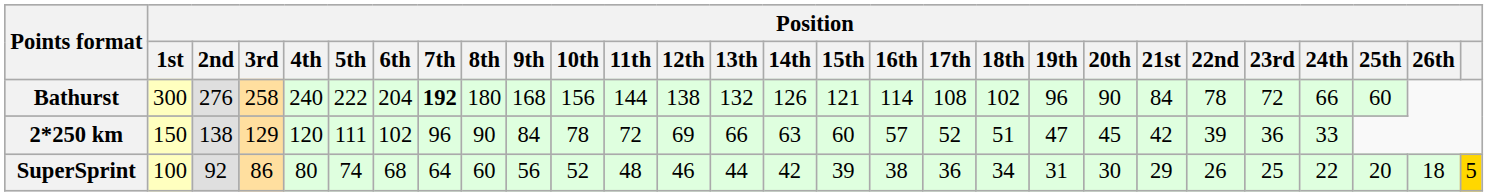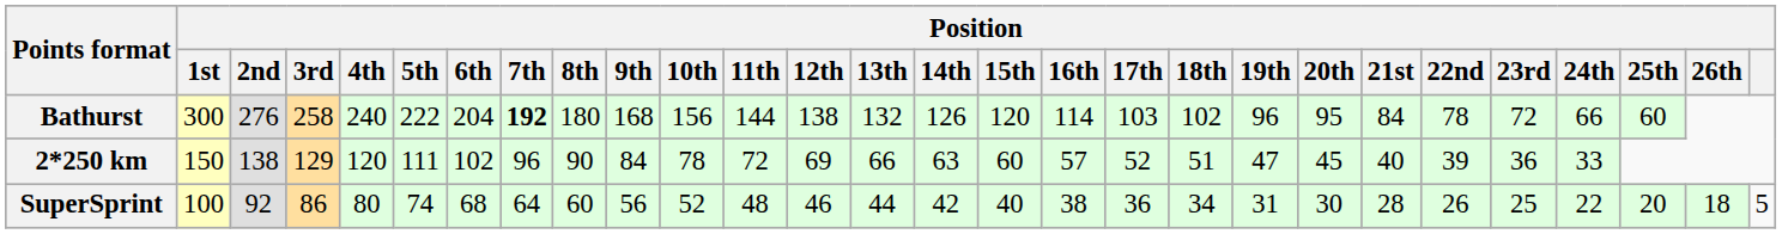Bathurst | Position / 15th: 121 -> 120
Bathurst | Position / 17th: 108 -> 103
Bathurst | Position / 20th: 90 -> 95
2*250 km | Position / 21st: 42 -> 40
SuperSprint | Position / 15th: 39 -> 40
SuperSprint | Position / 21st: 29 -> 28
SuperSprint | column 28: gold background -> no background
